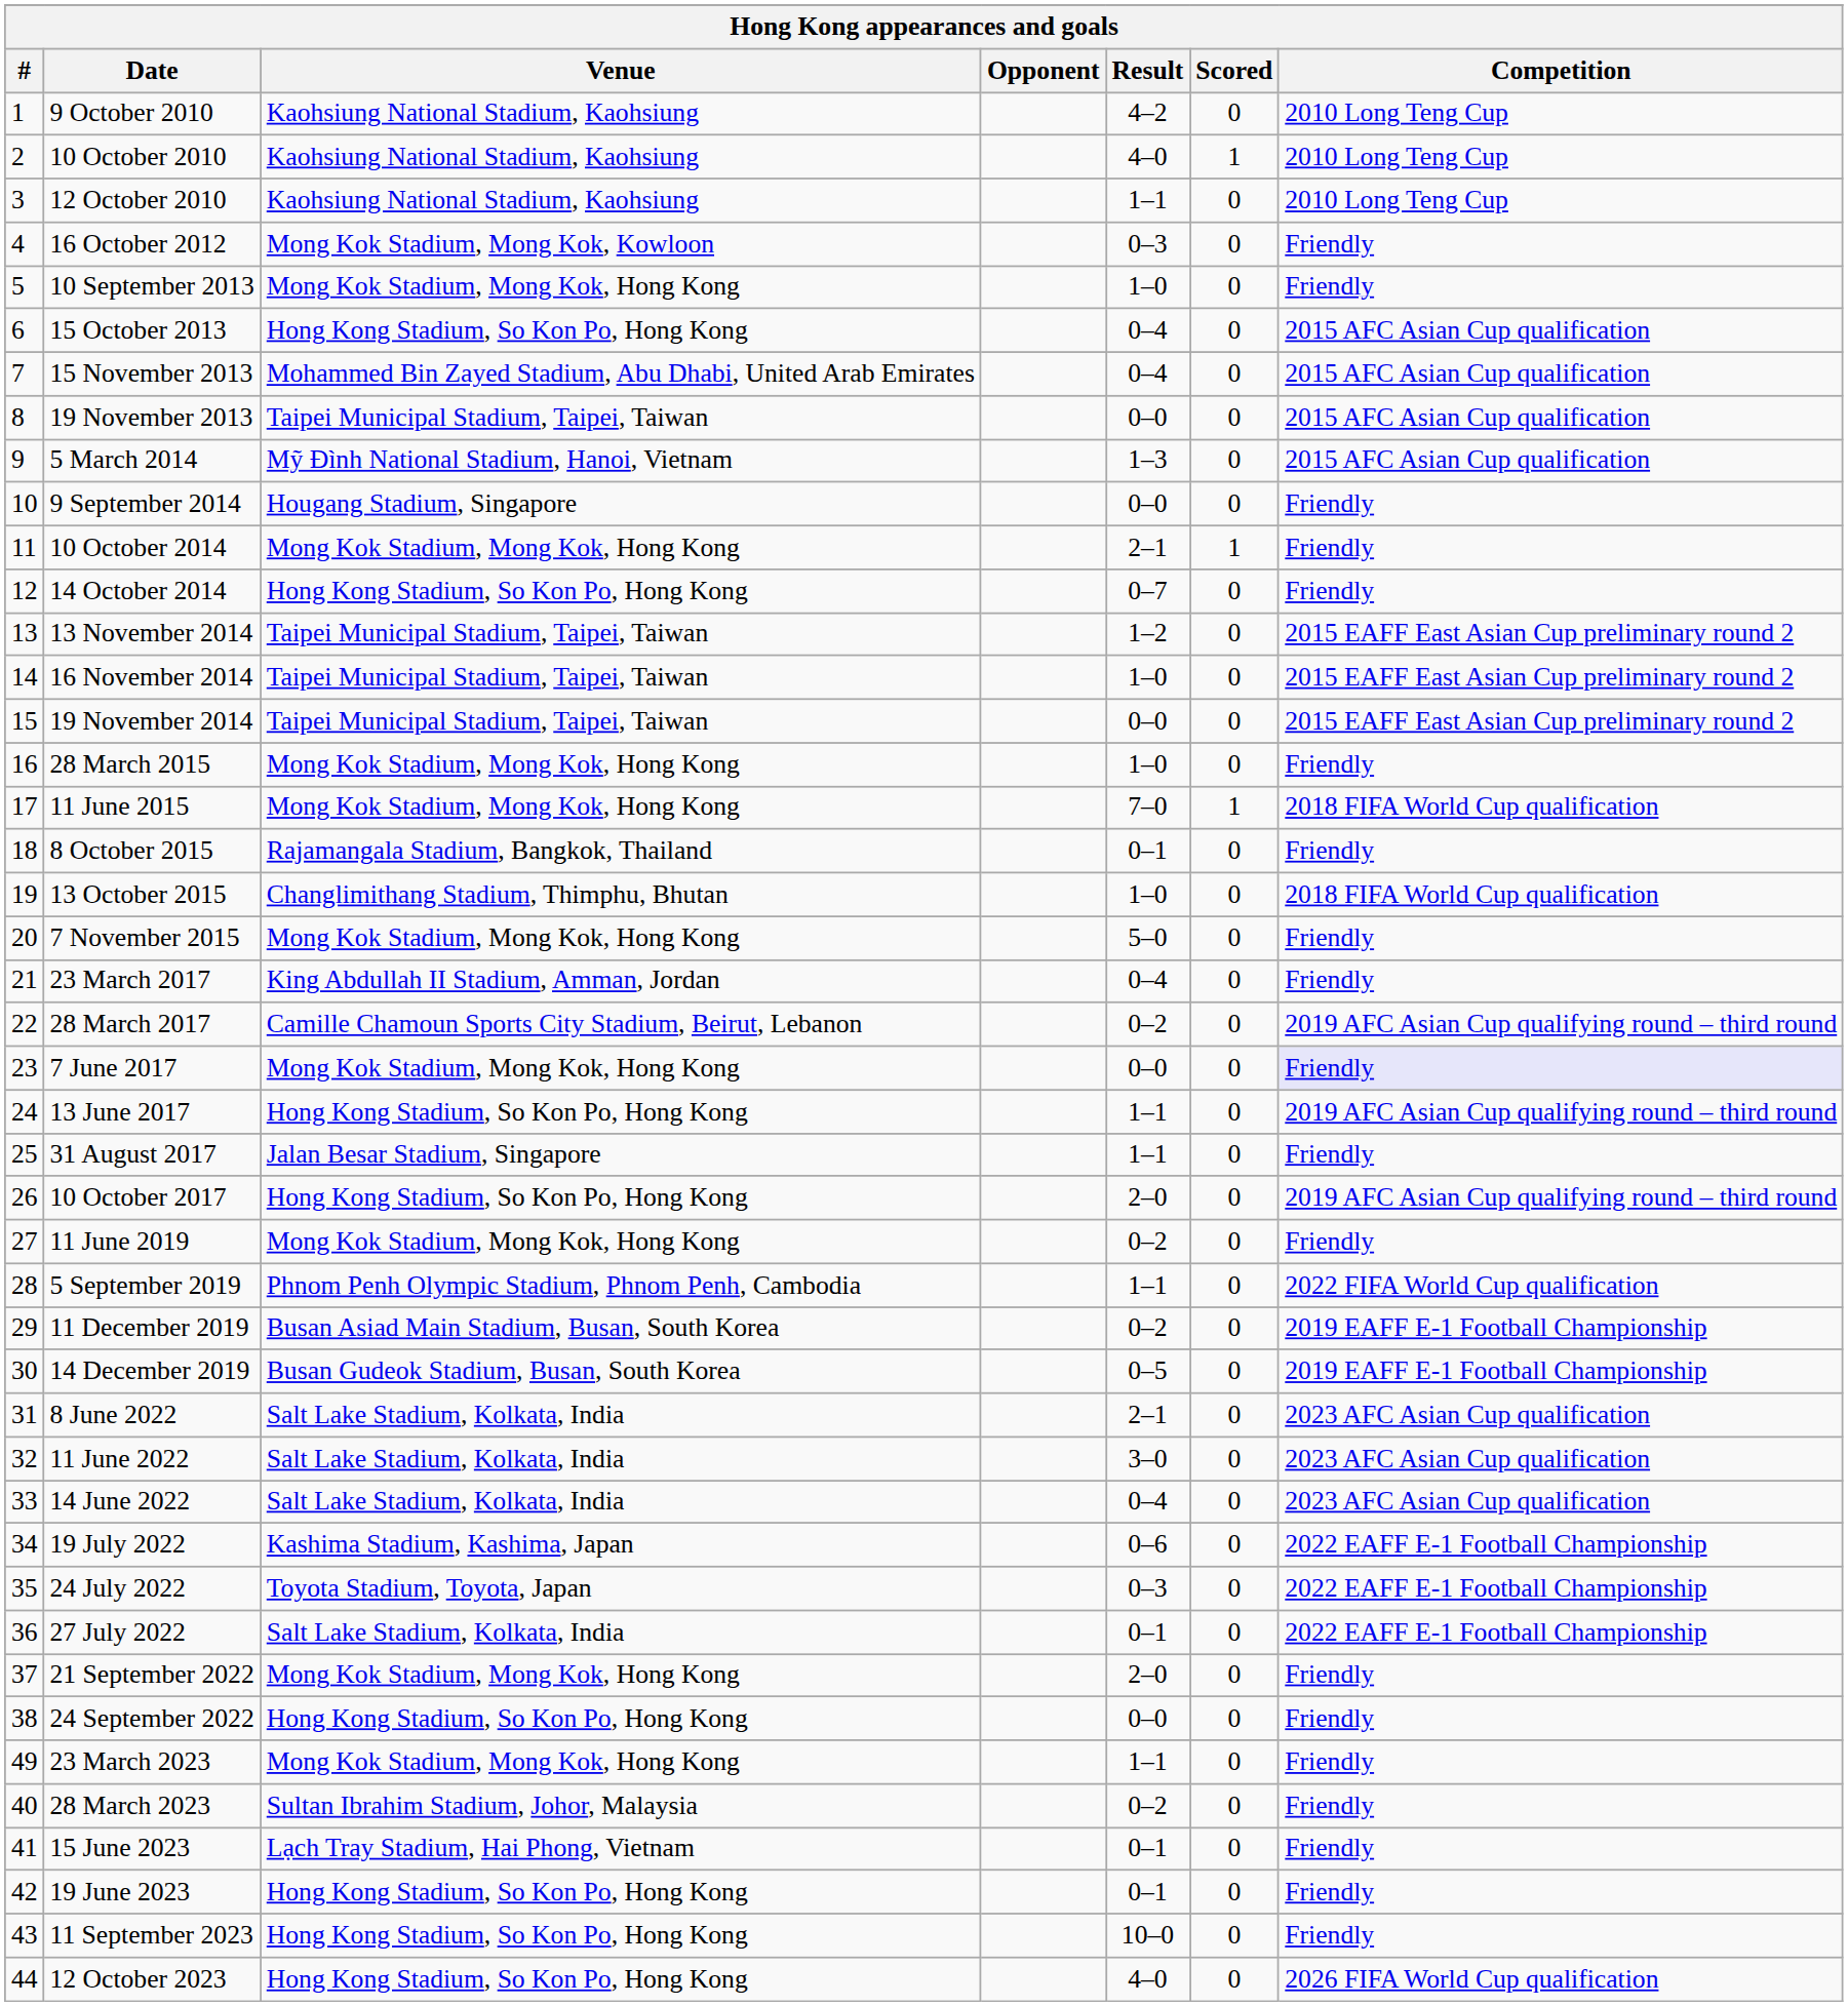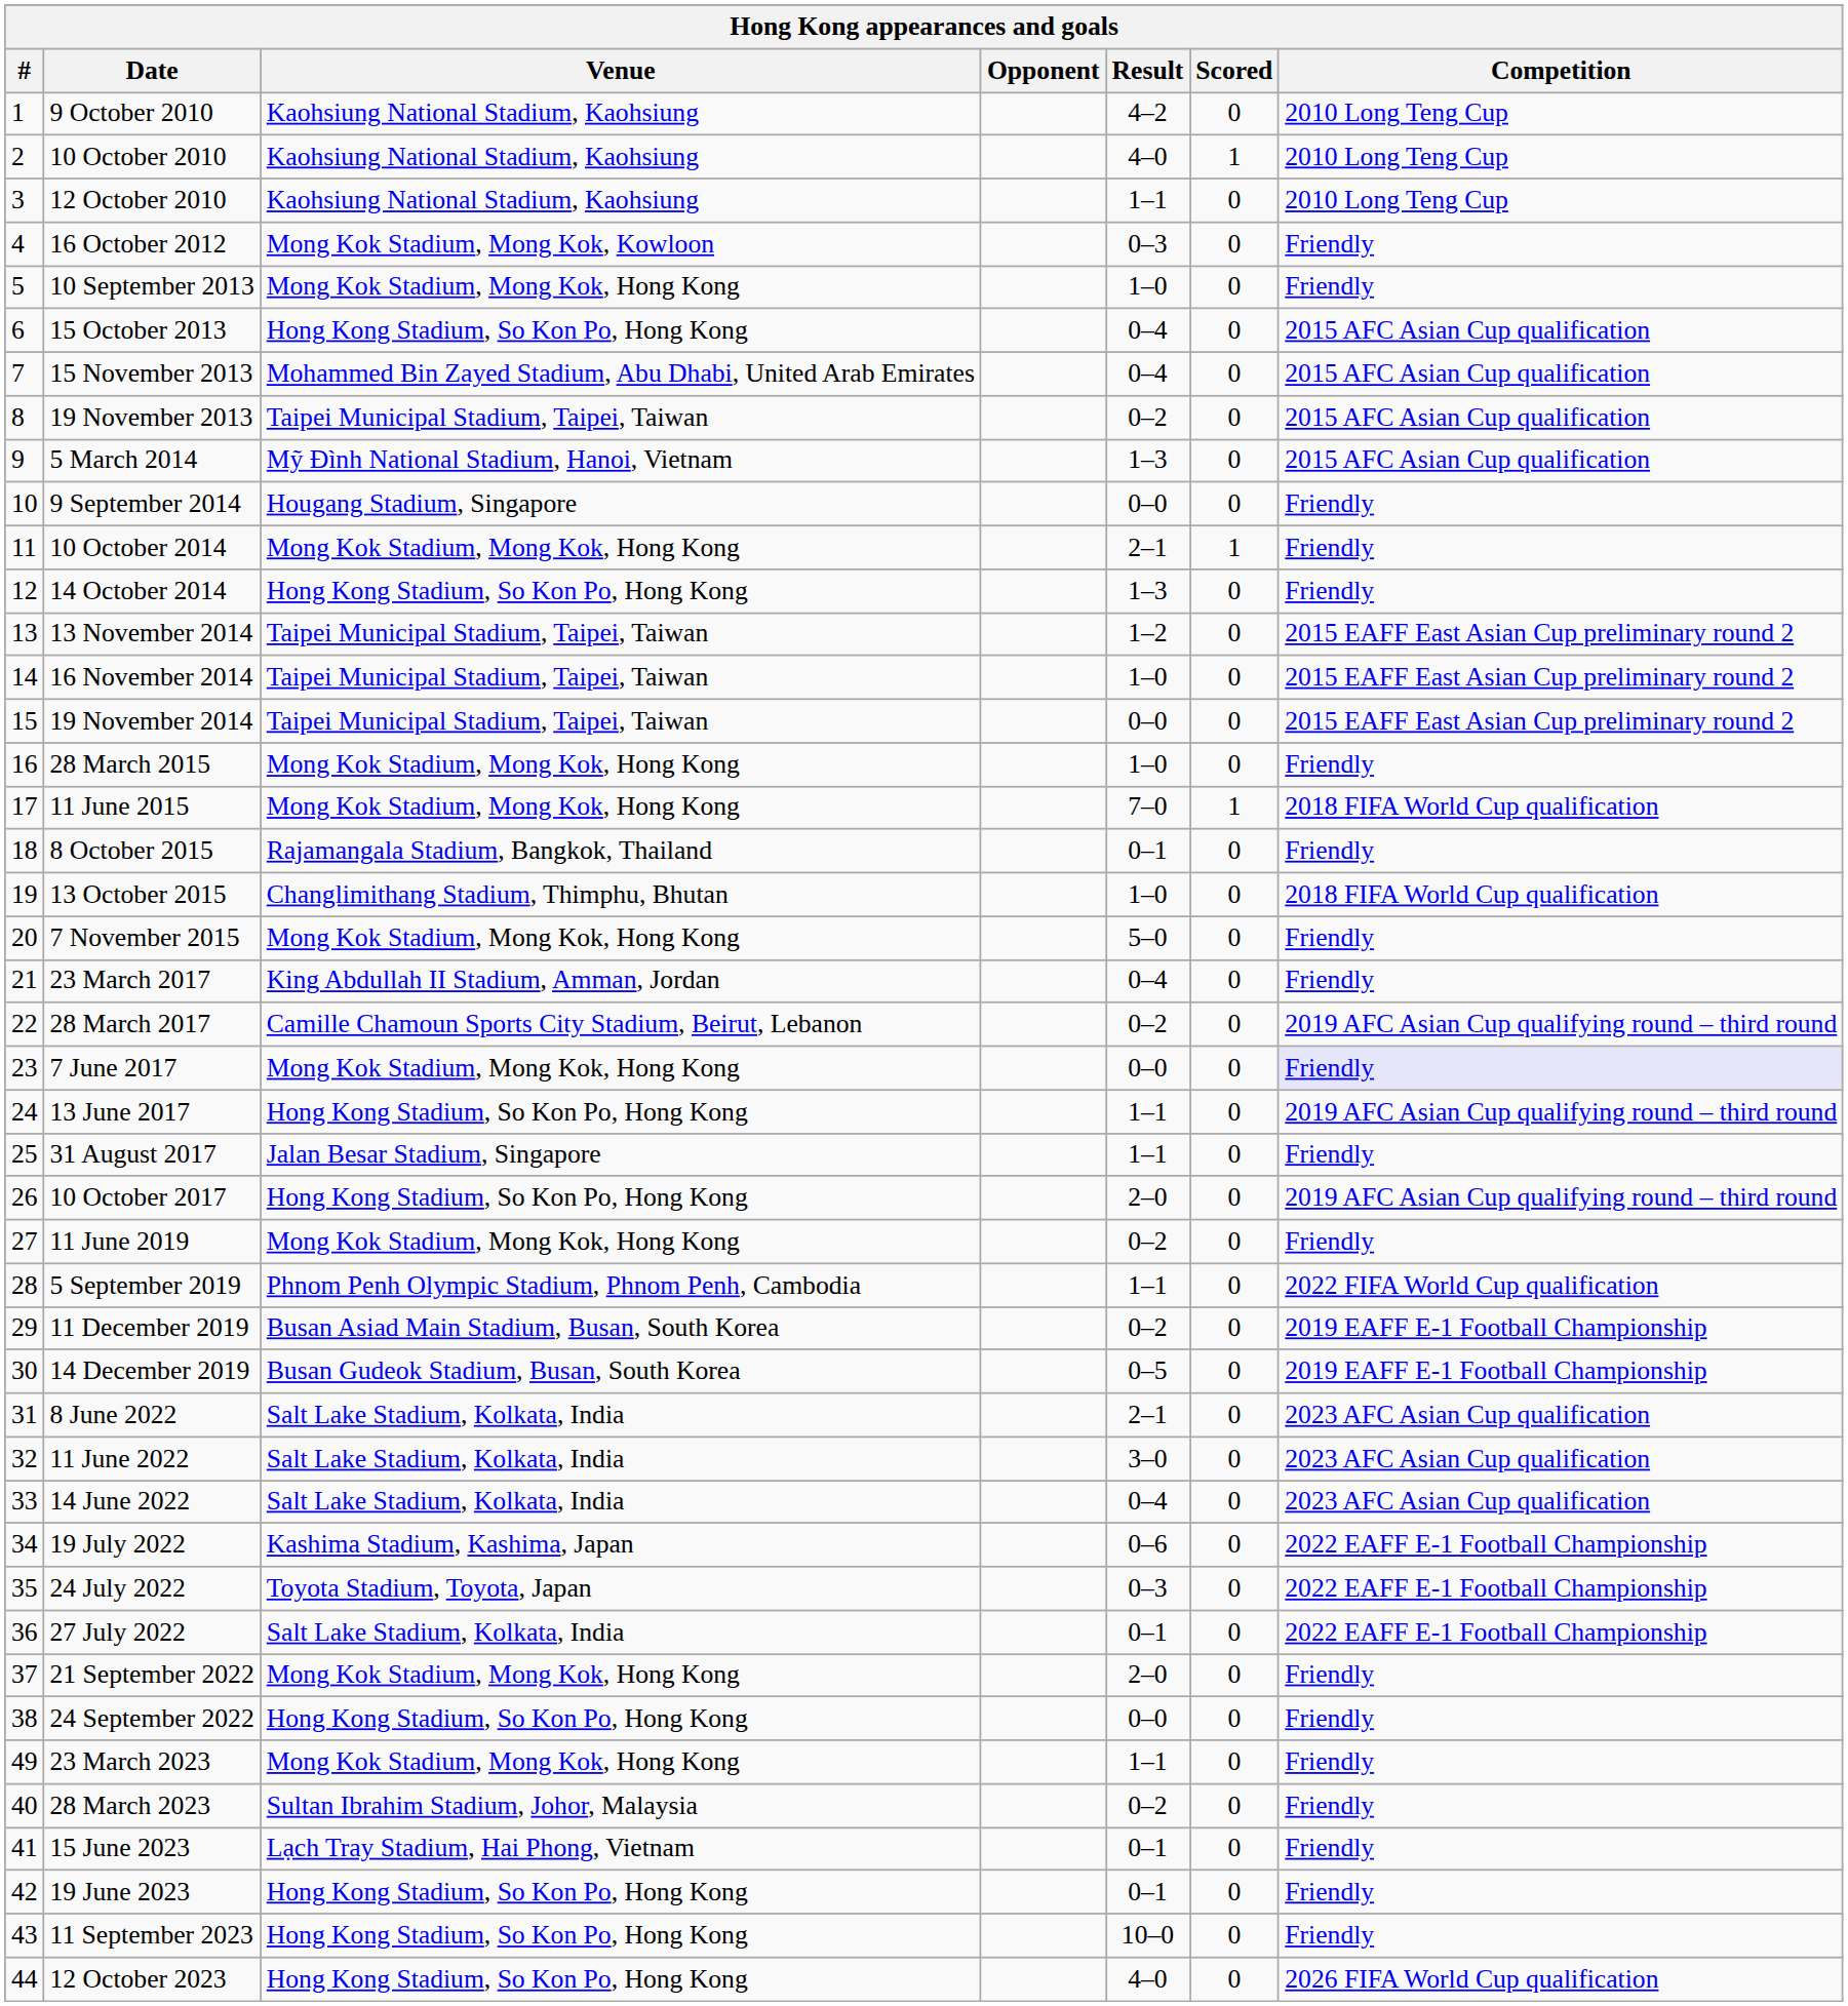19 November 2013 | Result: 0–0 -> 0–2
14 October 2014 | Result: 0–7 -> 1–3
